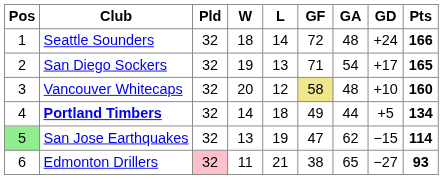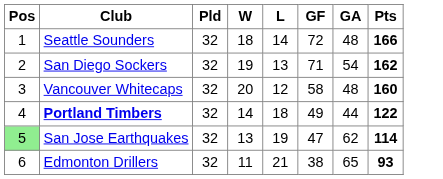- column: GD | +24 | +17 | +10 | +5 | −15 | −27
San Diego Sockers | Pts: 165 -> 162
Vancouver Whitecaps | GF: khaki background -> no background
Portland Timbers | Pts: 134 -> 122
Edmonton Drillers | Pld: pink background -> no background
